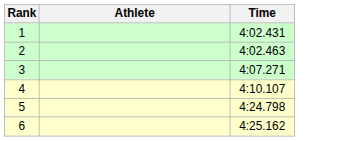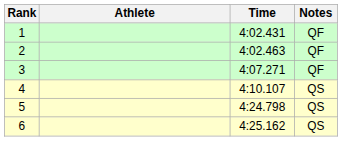+ column: Notes | QF | QF | QF | QS | QS | QS
